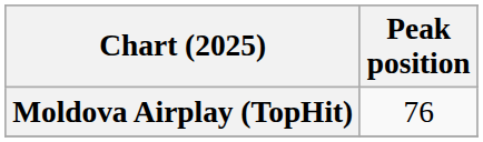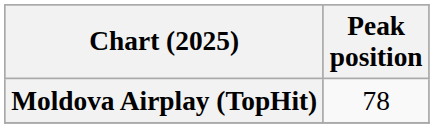Moldova Airplay (TopHit) | Peak position: 76 -> 78
